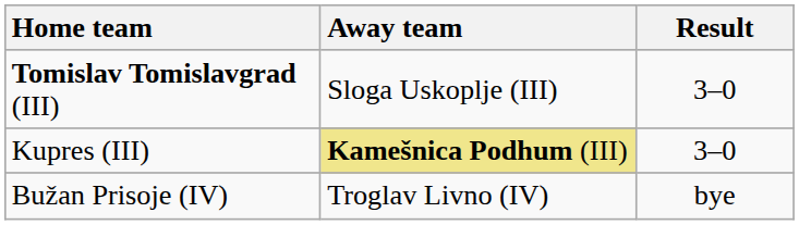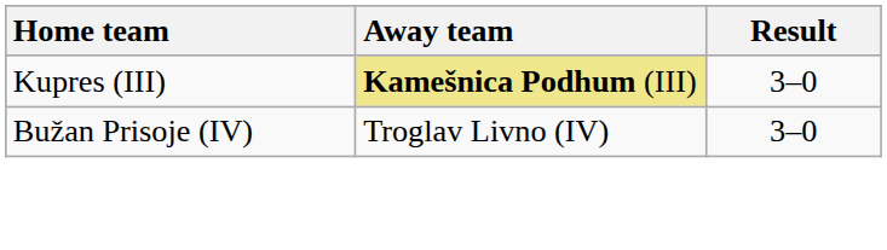- row: Tomislav Tomislavgrad (III) | Sloga Uskoplje (III) | 3–0
Bužan Prisoje (IV) | Result: bye -> 3–0
